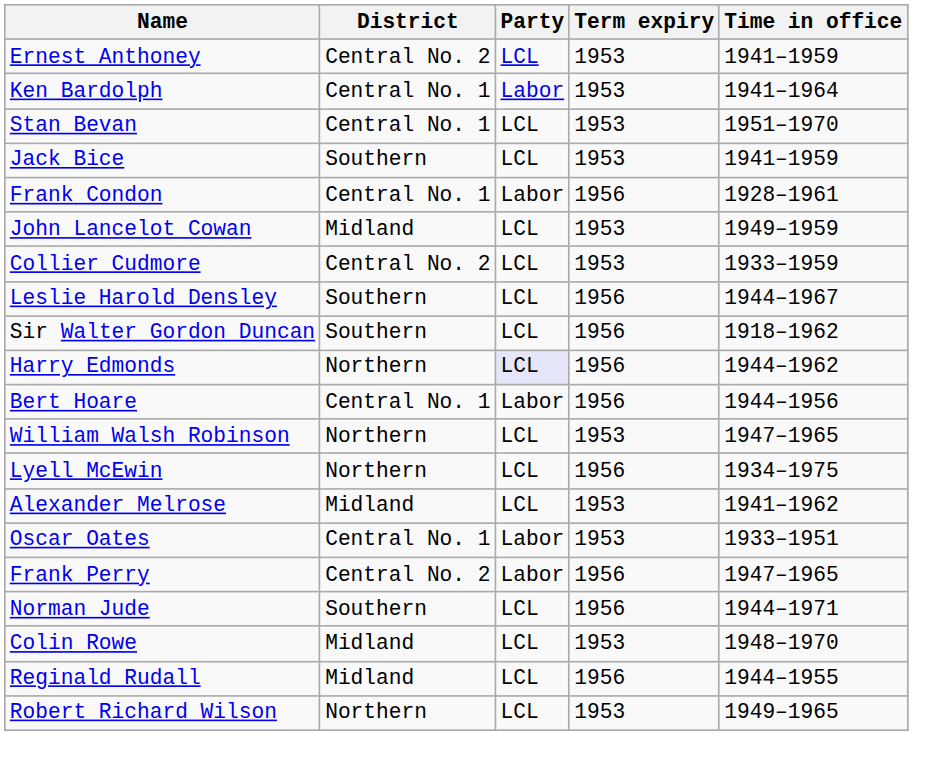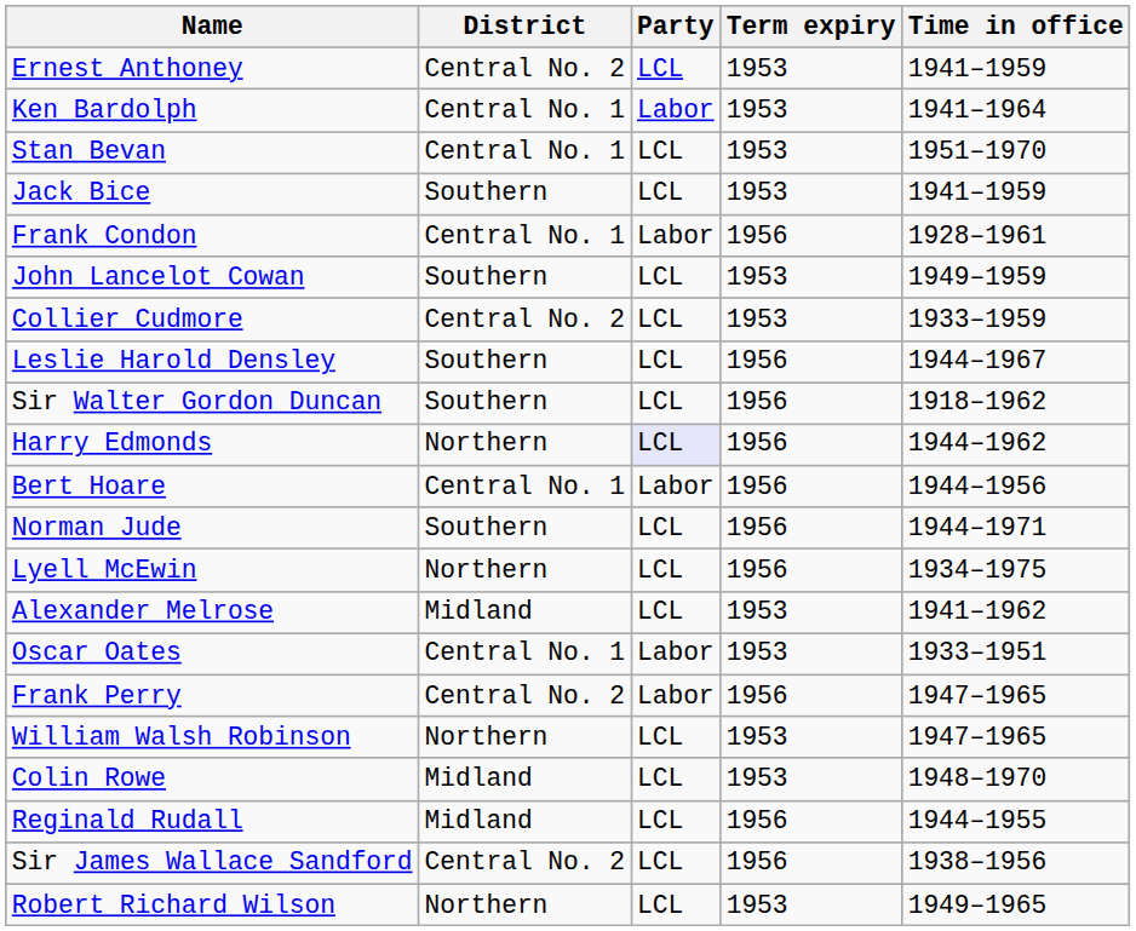John Lancelot Cowan | District: Midland -> Southern
rows swapped: Norman Jude <-> William Walsh Robinson
+ row: Sir James Wallace Sandford | Central No. 2 | LCL | 1956 | 1938–1956
